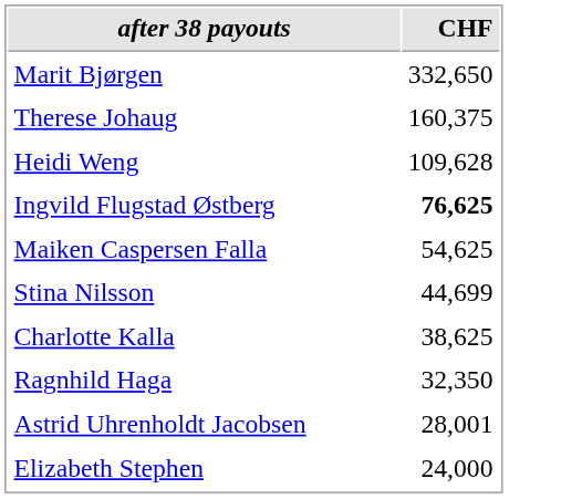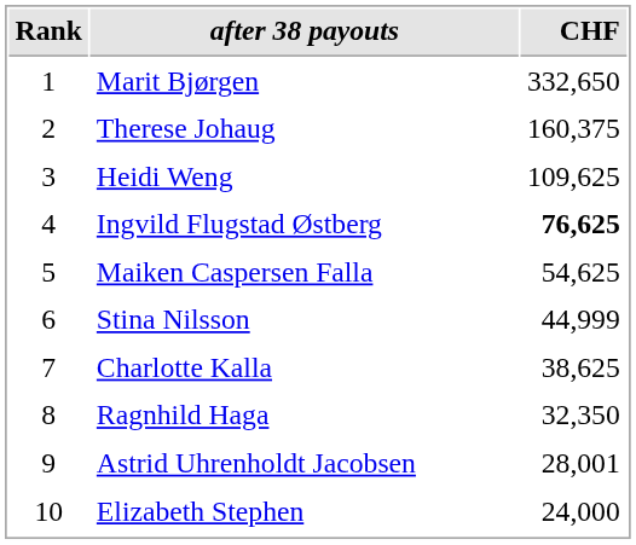+ column: Rank | 1 | 2 | 3 | 4 | 5 | 6 | 7 | 8 | 9 | 10
Heidi Weng | CHF: 109,628 -> 109,625
Stina Nilsson | CHF: 44,699 -> 44,999
